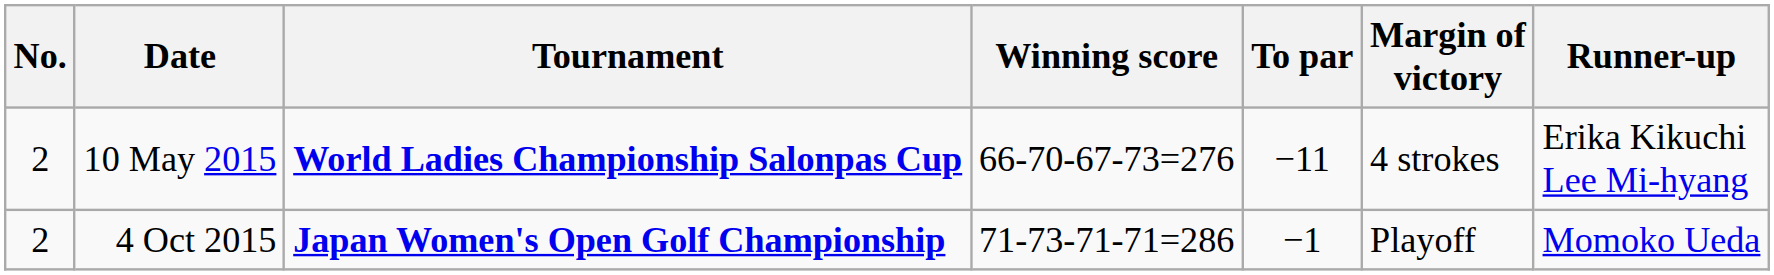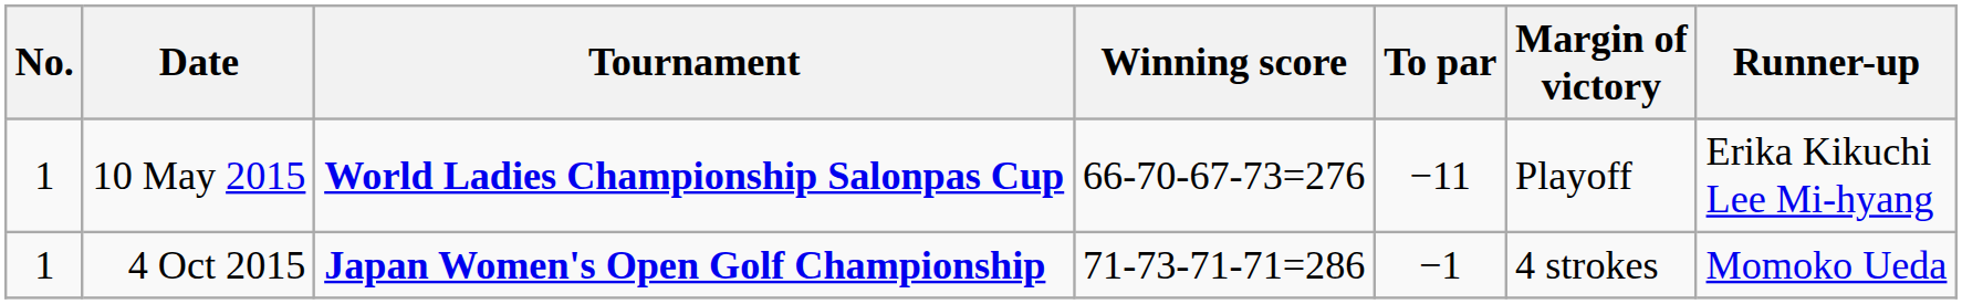10 May 2015 | No.: 2 -> 1
10 May 2015 | Margin of victory: 4 strokes -> Playoff
4 Oct 2015 | No.: 2 -> 1
4 Oct 2015 | Margin of victory: Playoff -> 4 strokes
